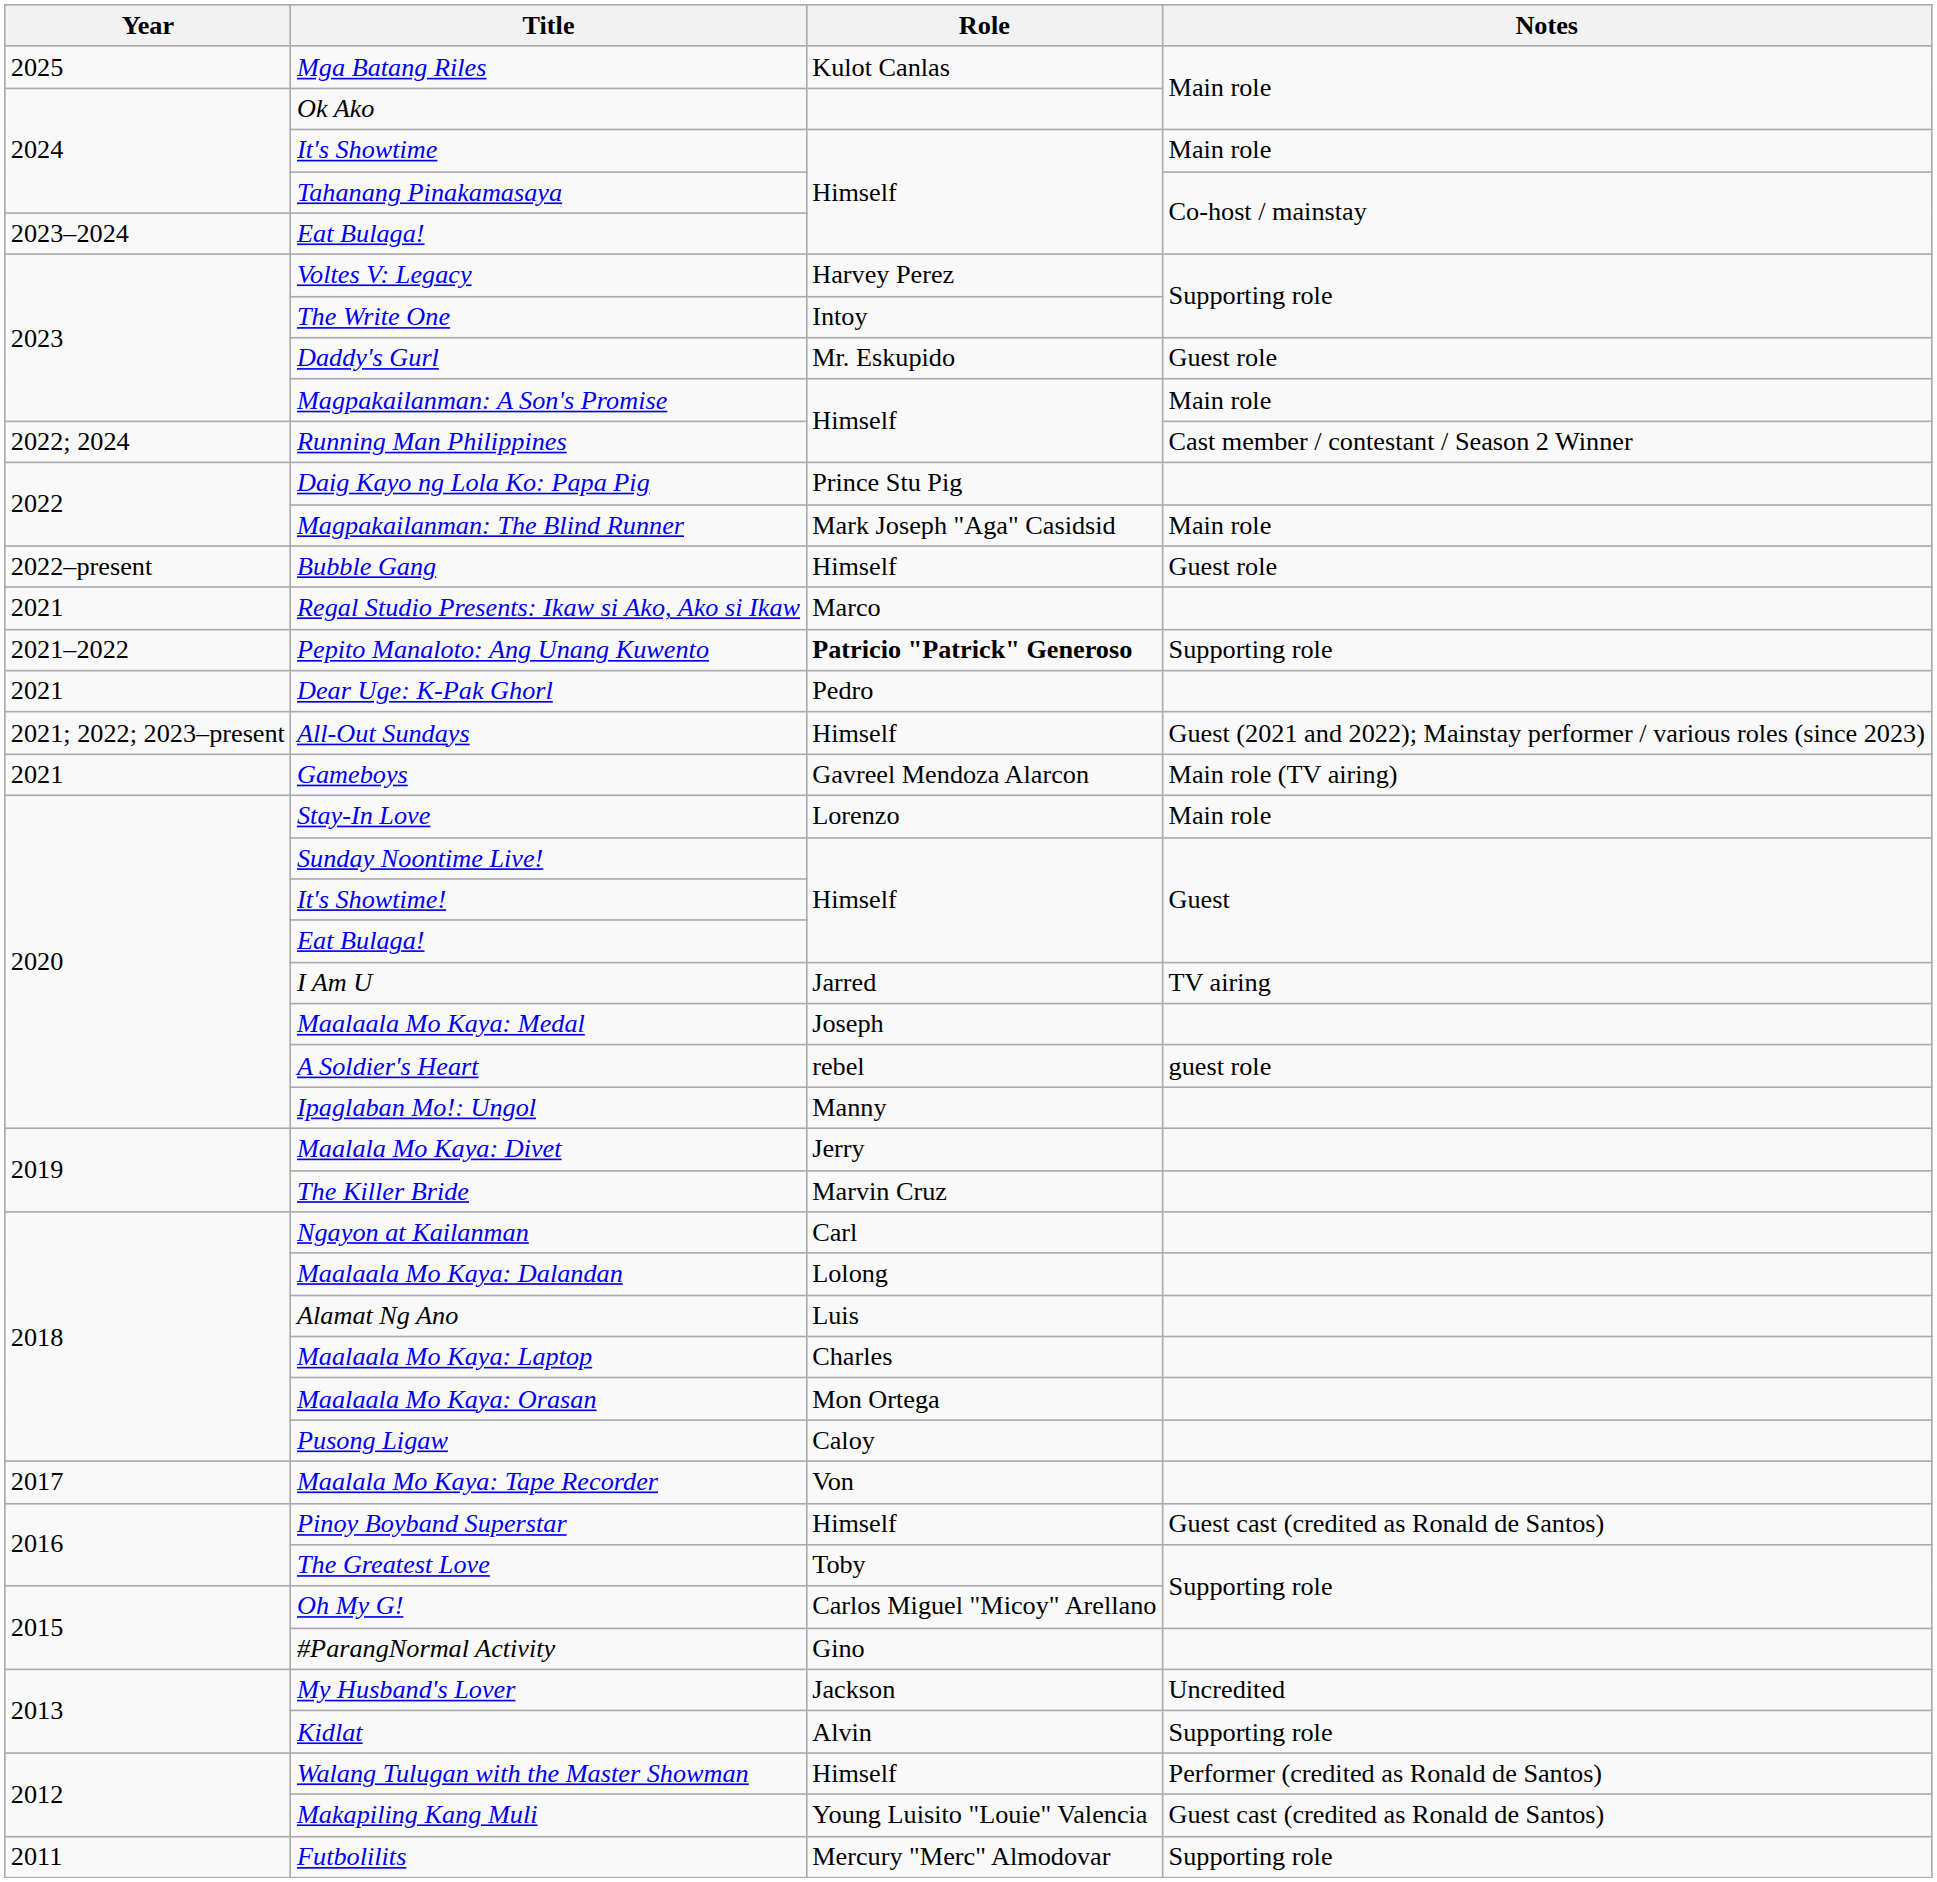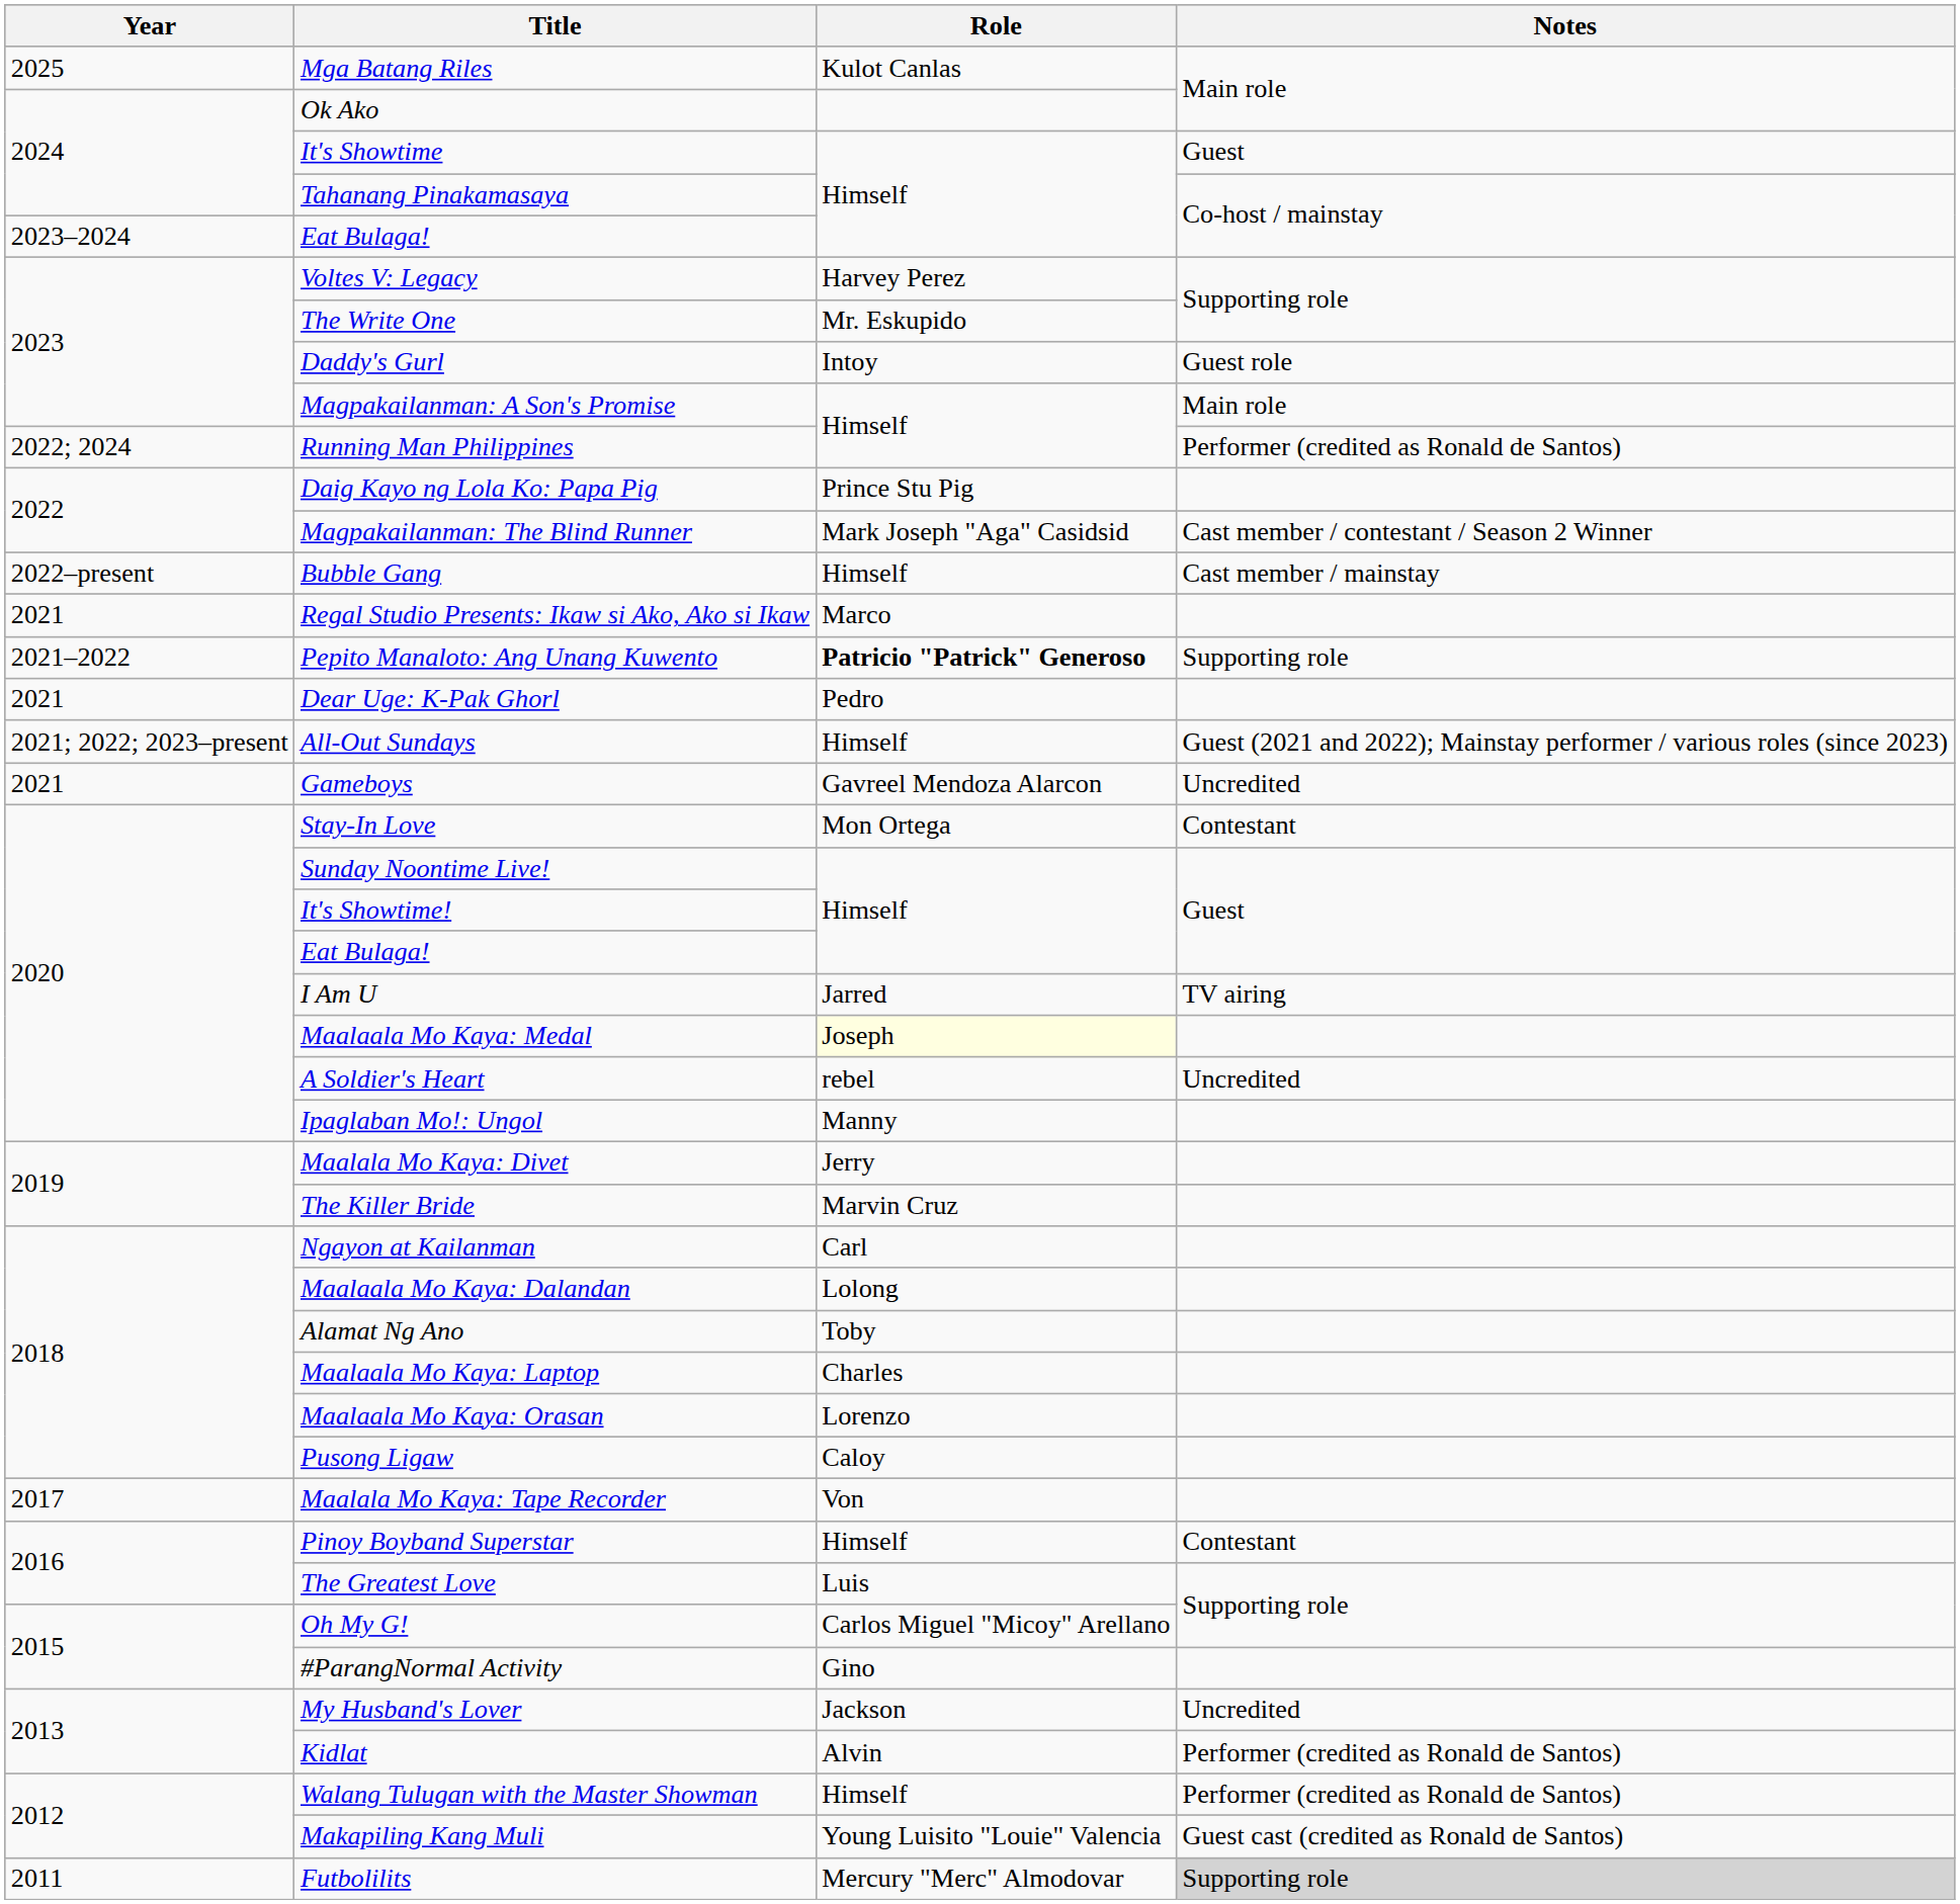It's Showtime | Notes: Main role -> Guest
The Write One | Role: Intoy -> Mr. Eskupido
Daddy's Gurl | Role: Mr. Eskupido -> Intoy
Running Man Philippines | Notes: Cast member / contestant / Season 2 Winner -> Performer (credited as Ronald de Santos)
Magpakailanman: The Blind Runner | Notes: Main role -> Cast member / contestant / Season 2 Winner
Bubble Gang | Notes: Guest role -> Cast member / mainstay
Gameboys | Notes: Main role (TV airing) -> Uncredited
Stay-In Love | Role: Lorenzo -> Mon Ortega
Stay-In Love | Notes: Main role -> Contestant
Maalaala Mo Kaya: Medal | Role: no background -> lightyellow background
A Soldier's Heart | Notes: guest role -> Uncredited
Alamat Ng Ano | Role: Luis -> Toby
Maalaala Mo Kaya: Orasan | Role: Mon Ortega -> Lorenzo
Pinoy Boyband Superstar | Notes: Guest cast (credited as Ronald de Santos) -> Contestant
The Greatest Love | Role: Toby -> Luis
Kidlat | Notes: Supporting role -> Performer (credited as Ronald de Santos)
Futbolilits | Notes: no background -> lightgrey background
